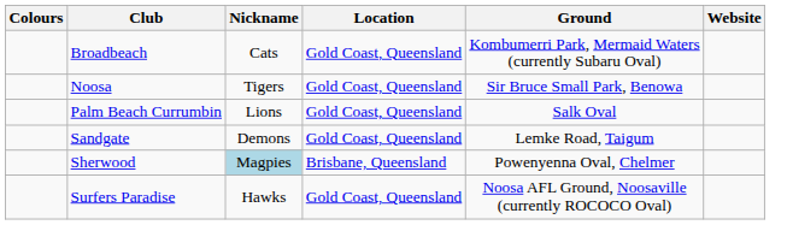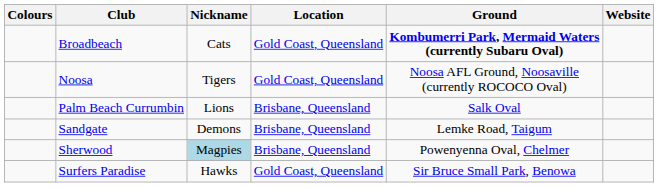Broadbeach | Ground: normal -> bold
Noosa | Ground: Sir Bruce Small Park, Benowa -> Noosa AFL Ground, Noosaville (currently ROCOCO Oval)
Palm Beach Currumbin | Location: Gold Coast, Queensland -> Brisbane, Queensland
Sandgate | Location: Gold Coast, Queensland -> Brisbane, Queensland
Surfers Paradise | Ground: Noosa AFL Ground, Noosaville (currently ROCOCO Oval) -> Sir Bruce Small Park, Benowa
